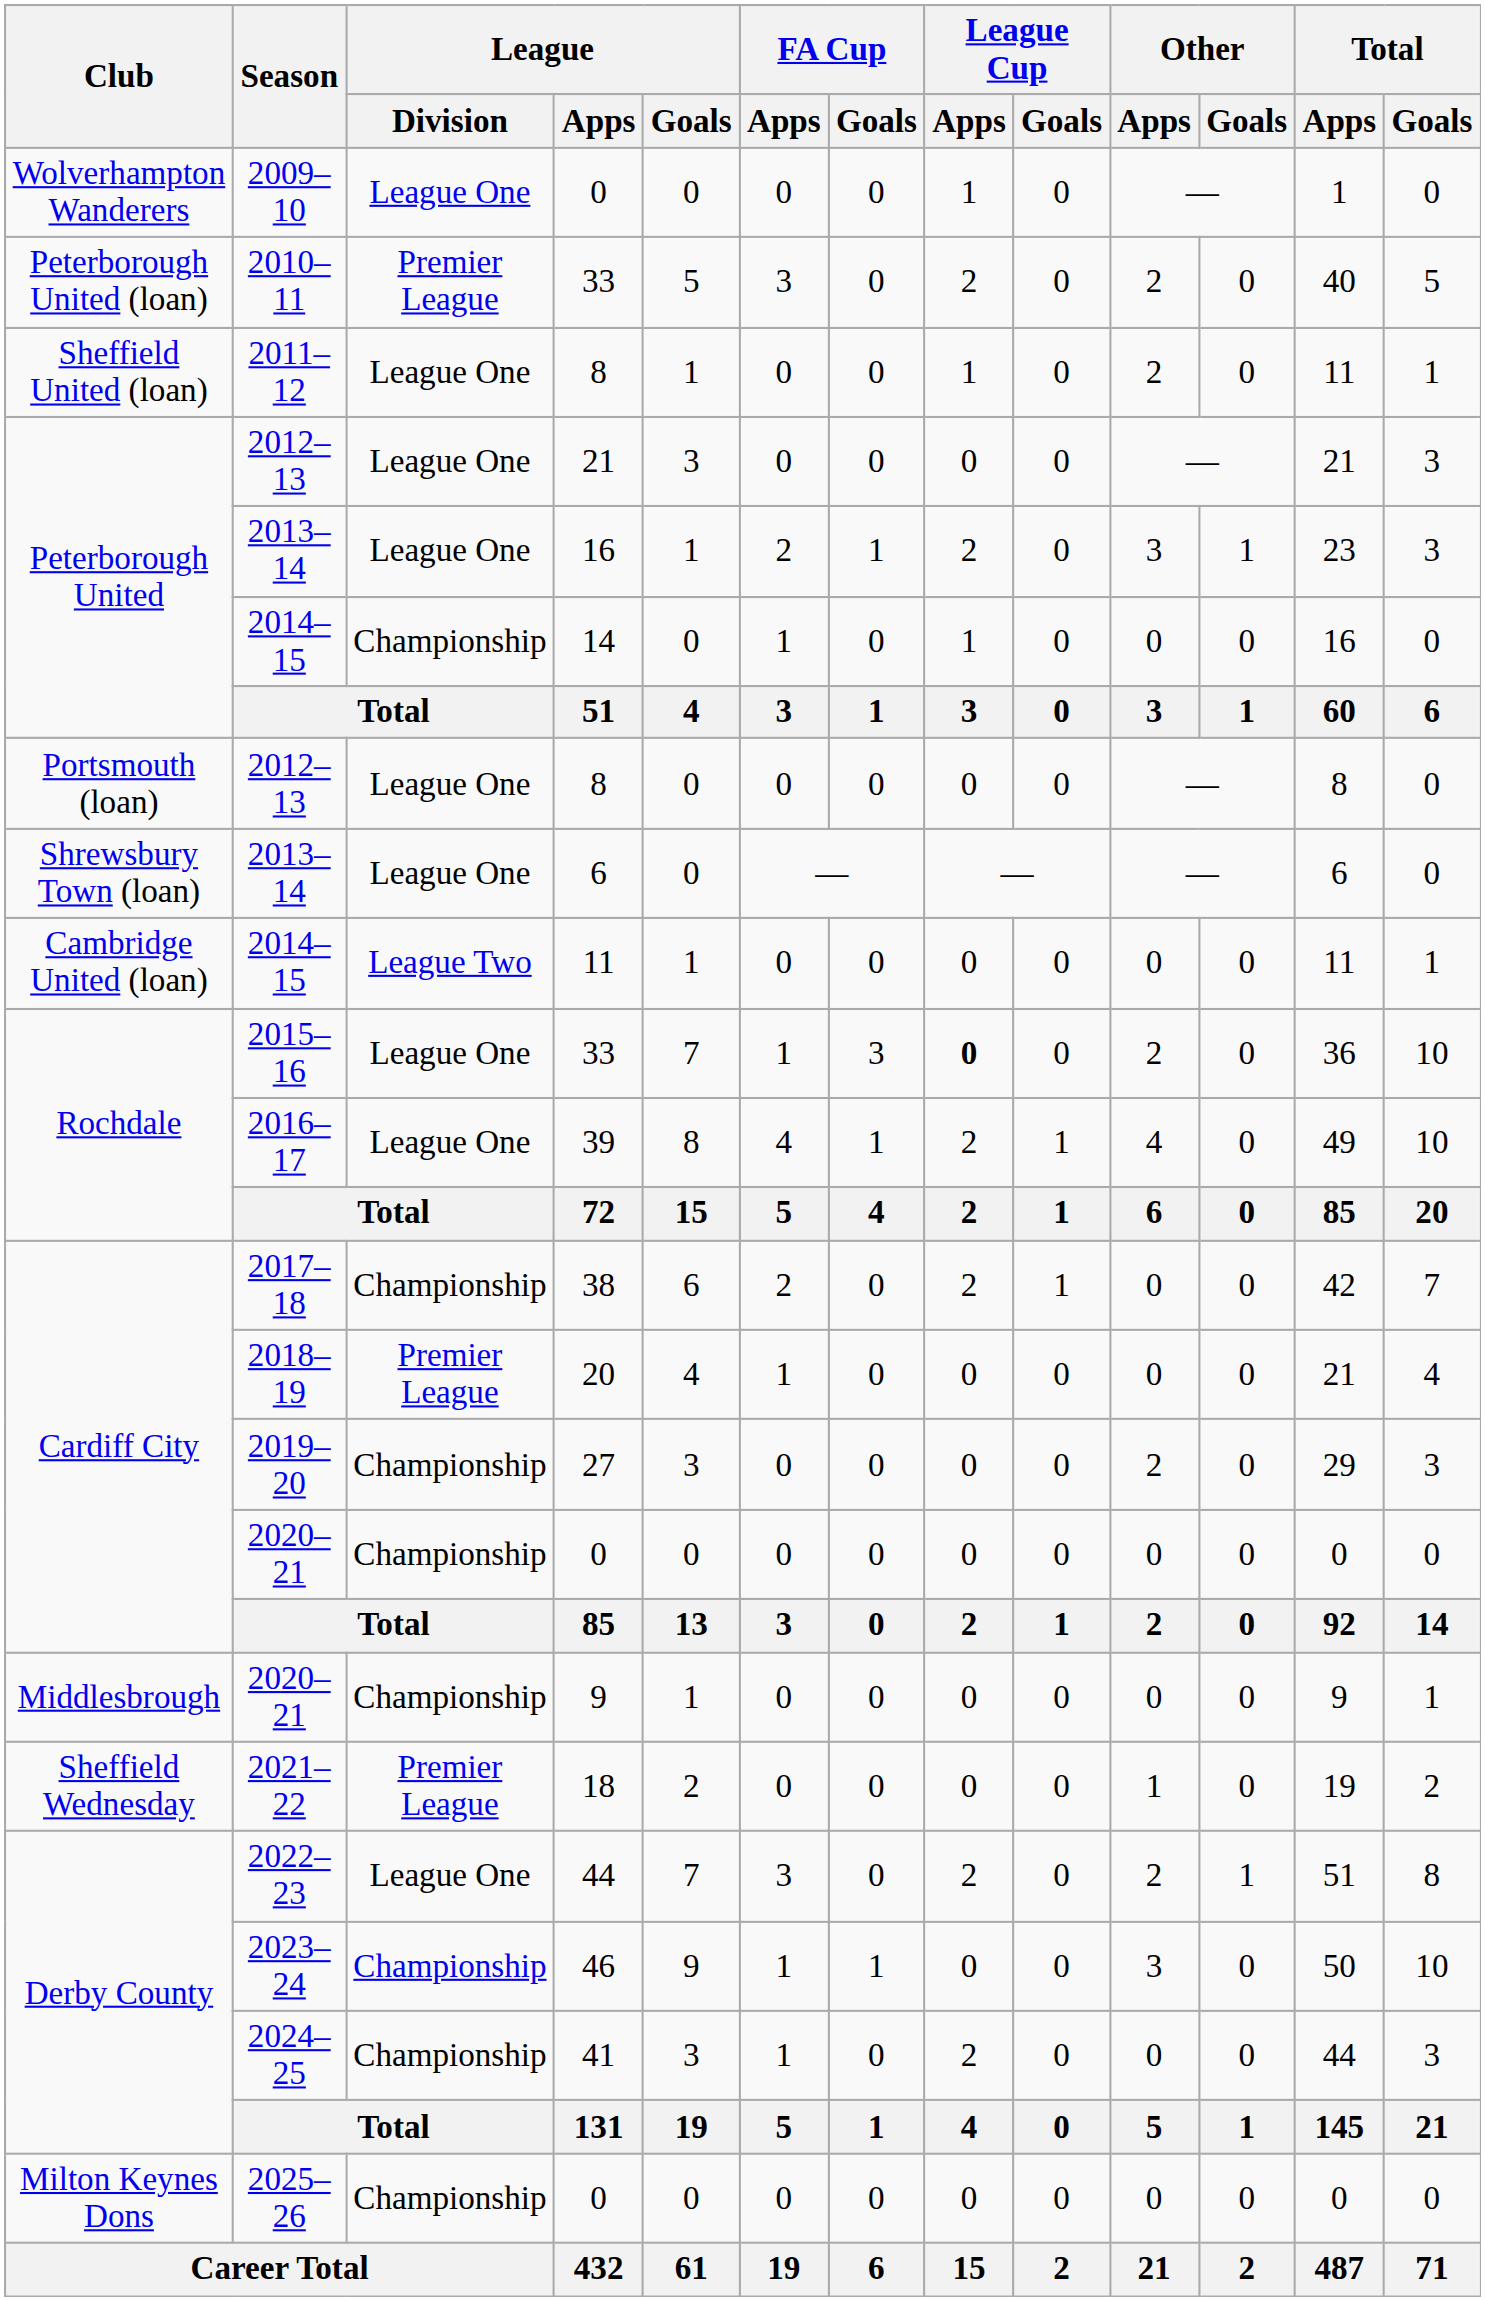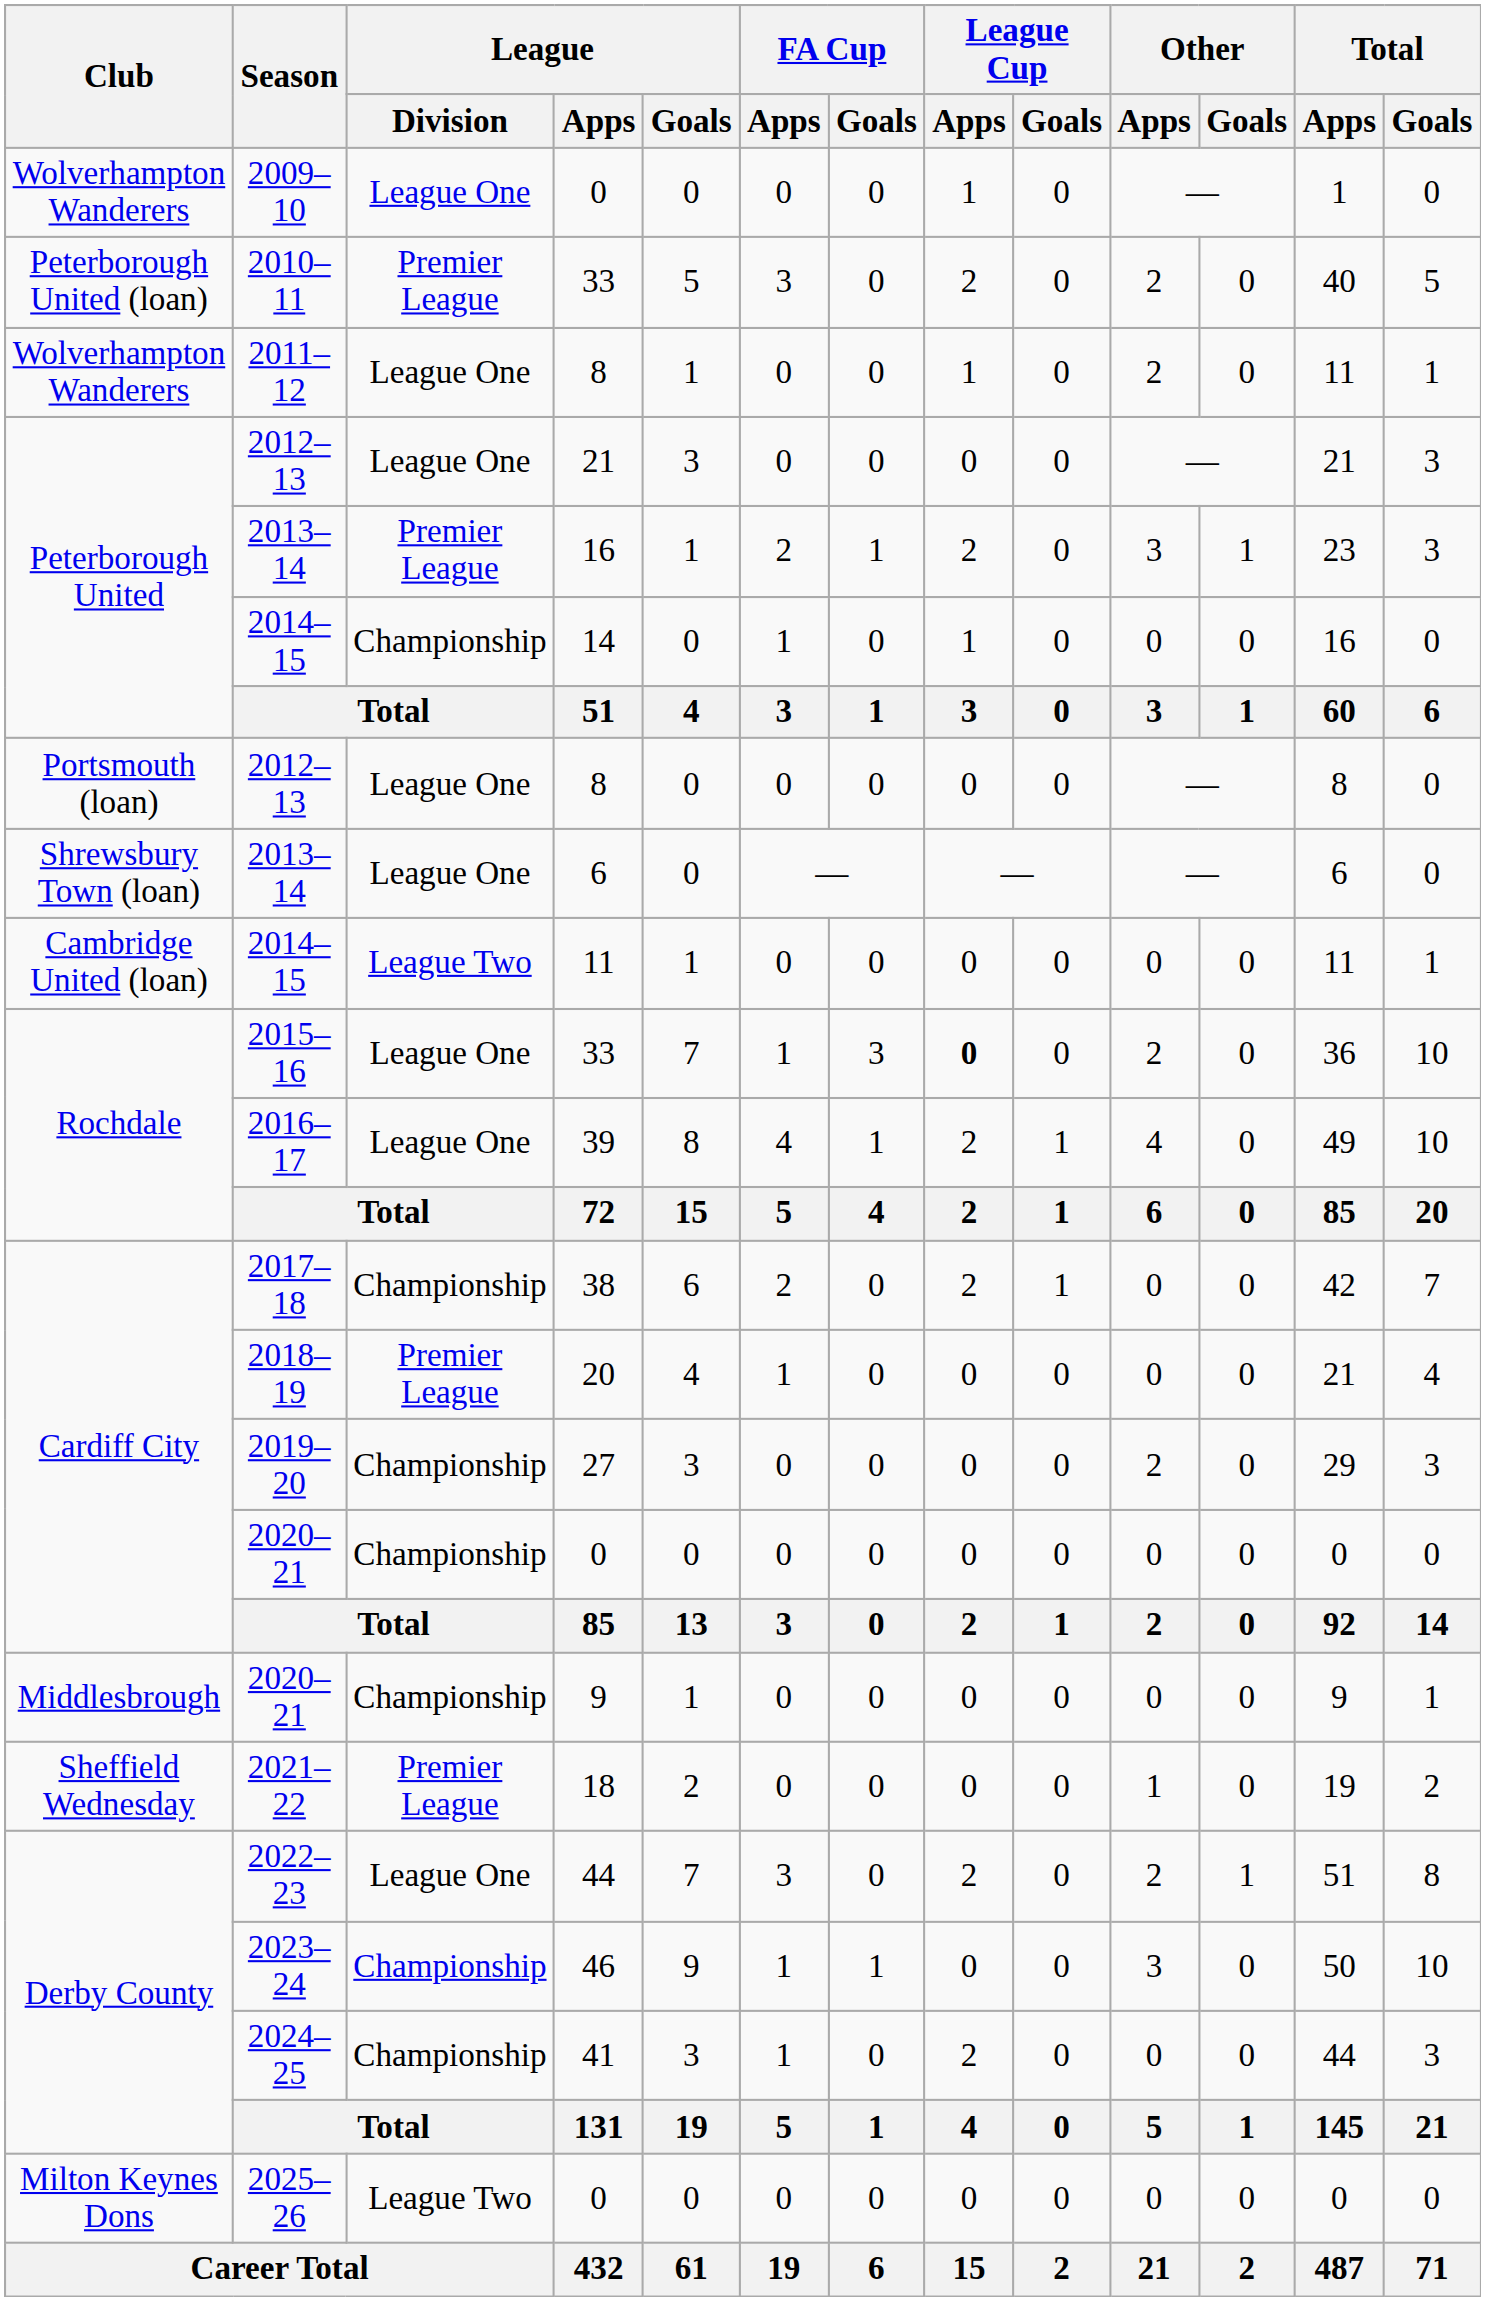2011–12 | Club: Sheffield United (loan) -> Wolverhampton Wanderers
2013–14 / 16 | League / Division: League One -> Premier League
2025–26 | League / Division: Championship -> League Two
